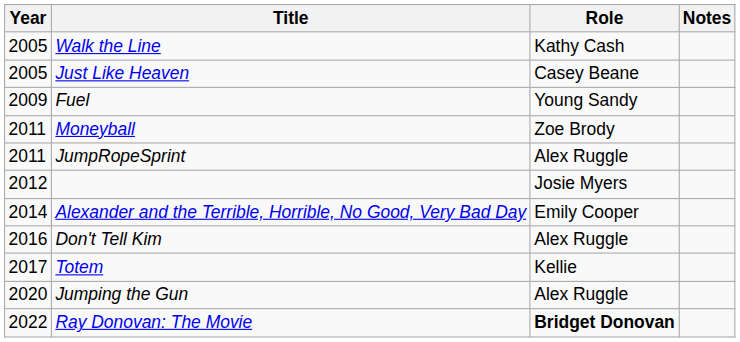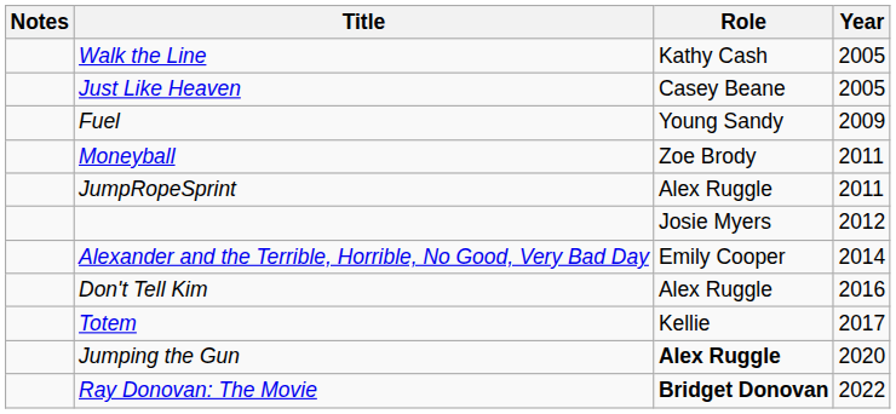columns swapped: Year <-> Notes
Jumping the Gun | Role: normal -> bold
